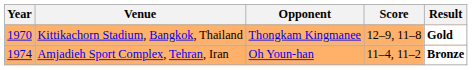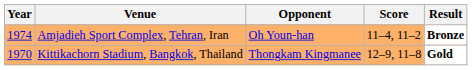rows swapped: Kittikachorn Stadium, Bangkok, Thailand <-> Amjadieh Sport Complex, Tehran, Iran
